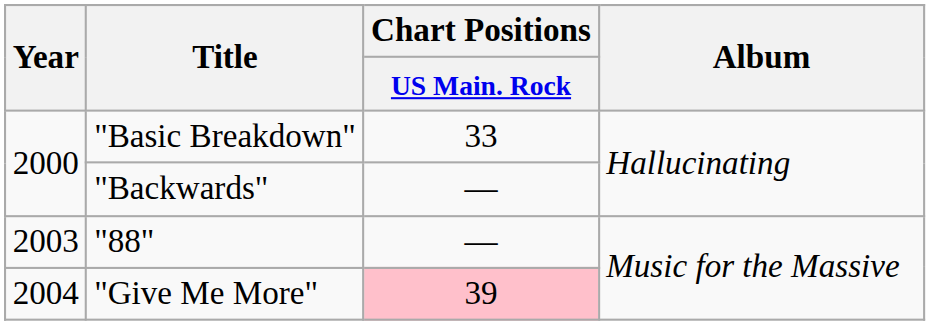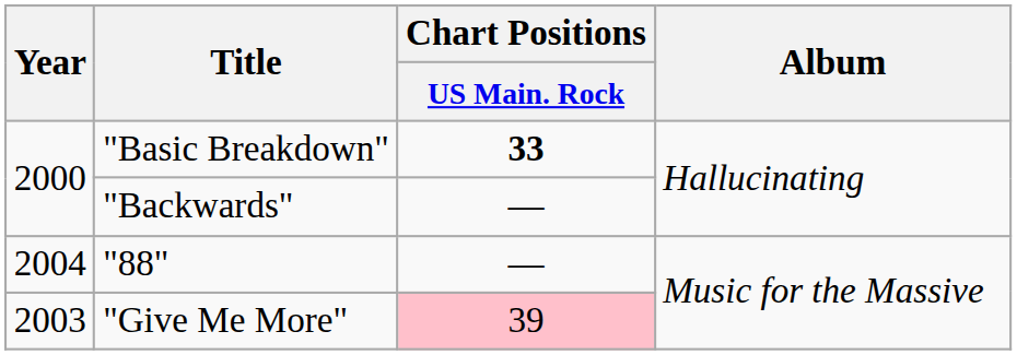"Basic Breakdown" | Chart Positions / US Main. Rock: normal -> bold
"88" | Year: 2003 -> 2004
"Give Me More" | Year: 2004 -> 2003
